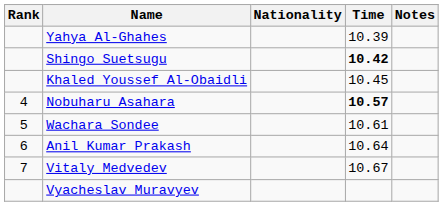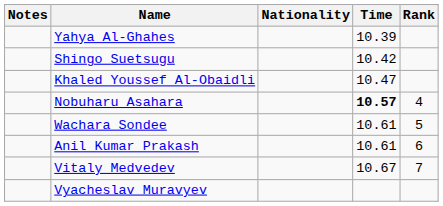columns swapped: Rank <-> Notes
Shingo Suetsugu | Time: bold -> normal
Khaled Youssef Al-Obaidli | Time: 10.45 -> 10.47
Anil Kumar Prakash | Time: 10.64 -> 10.61
